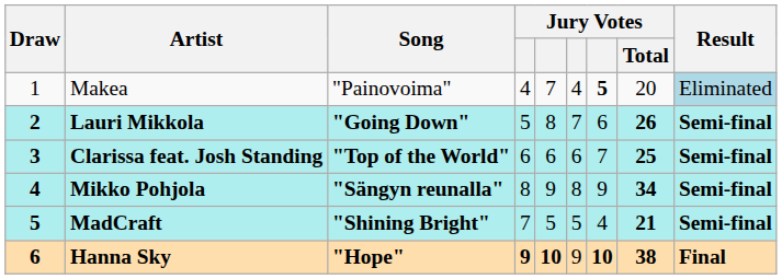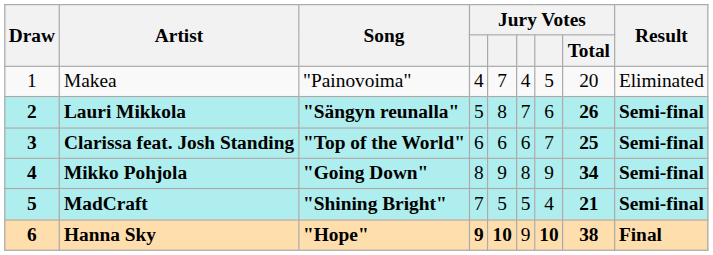Makea | column 7: bold -> normal
Makea | Result: lightblue background -> no background
Lauri Mikkola | Song: "Going Down" -> "Sängyn reunalla"
Mikko Pohjola | Song: "Sängyn reunalla" -> "Going Down"
